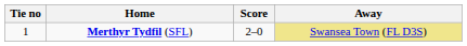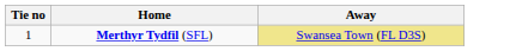- column: Score | 2–0
